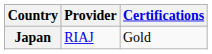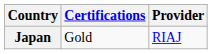columns swapped: Provider <-> Certifications
